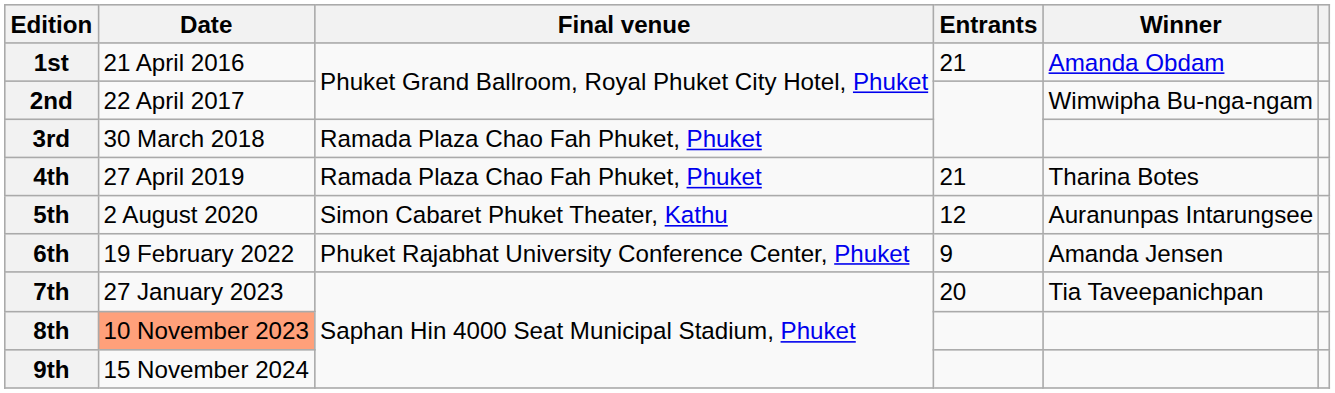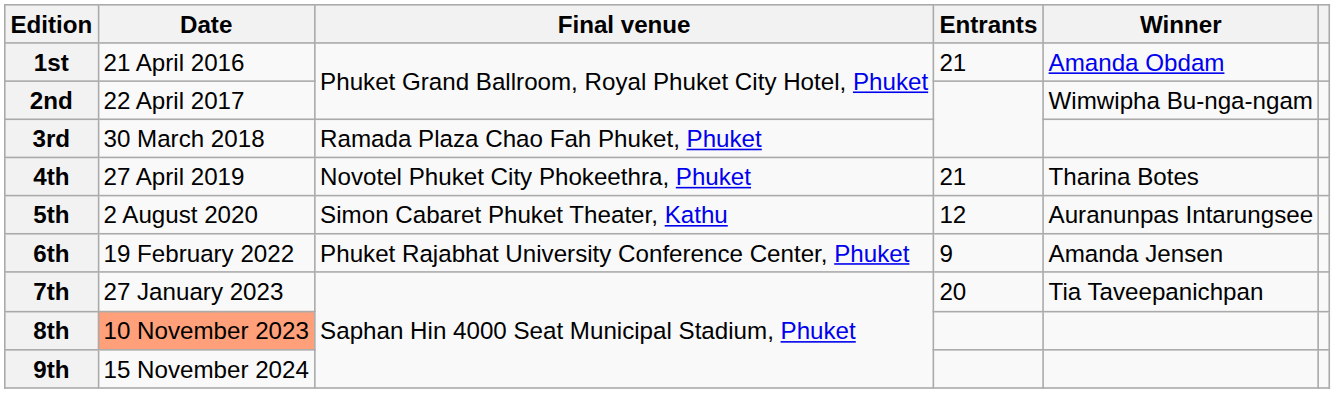4th | Final venue: Ramada Plaza Chao Fah Phuket, Phuket -> Novotel Phuket City Phokeethra, Phuket
